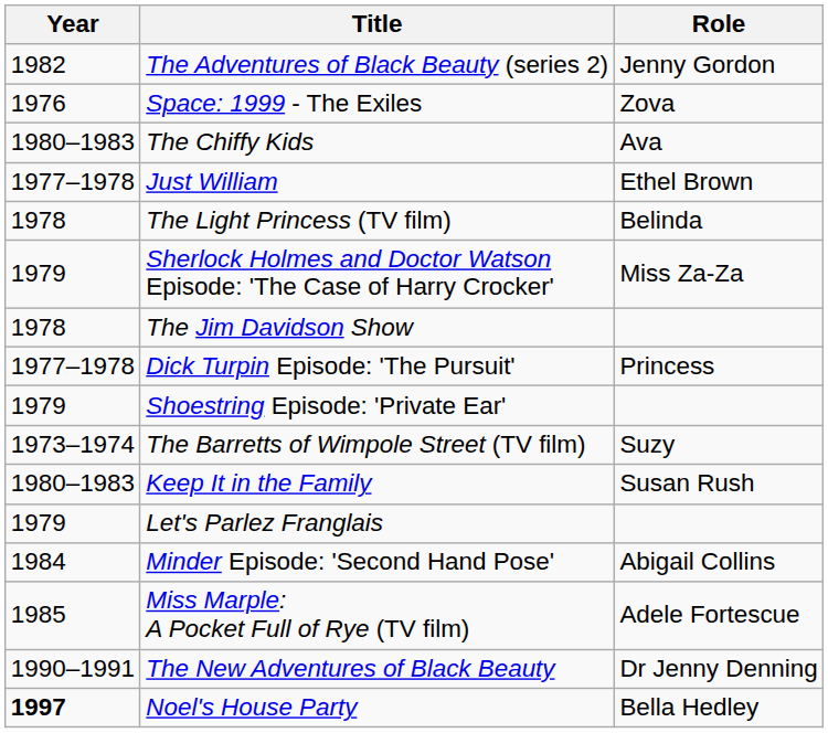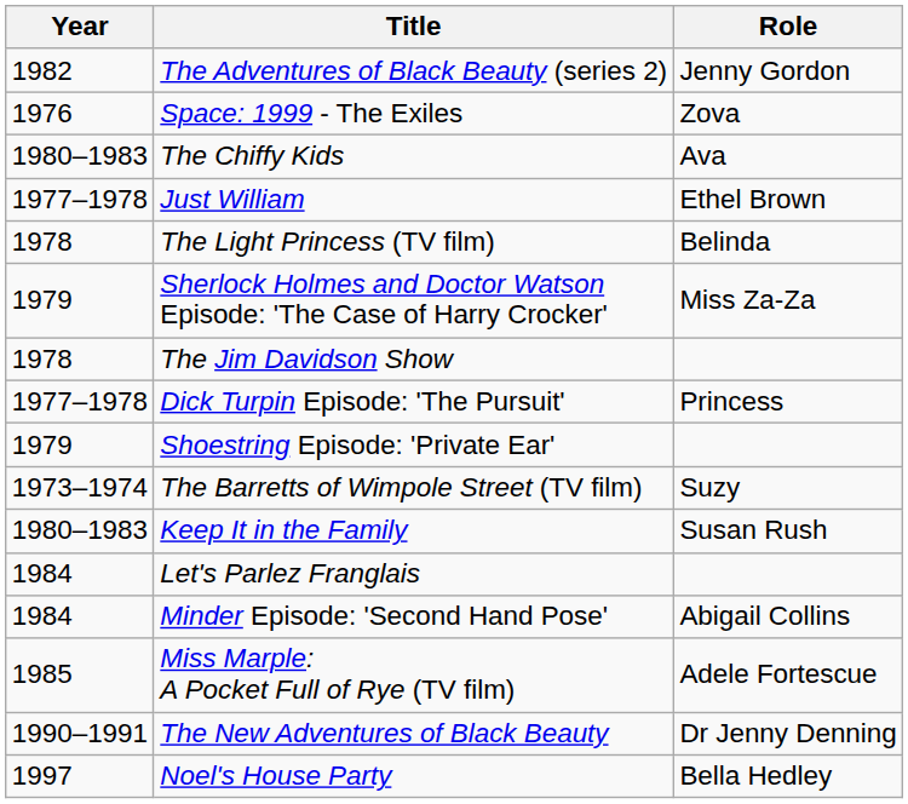Let's Parlez Franglais | Year: 1979 -> 1984
Noel's House Party | Year: bold -> normal
